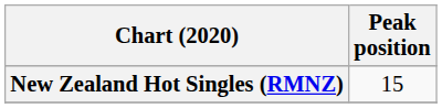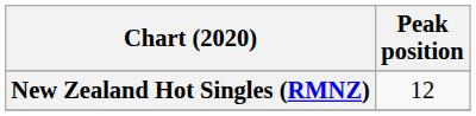New Zealand Hot Singles (RMNZ) | Peak position: 15 -> 12
